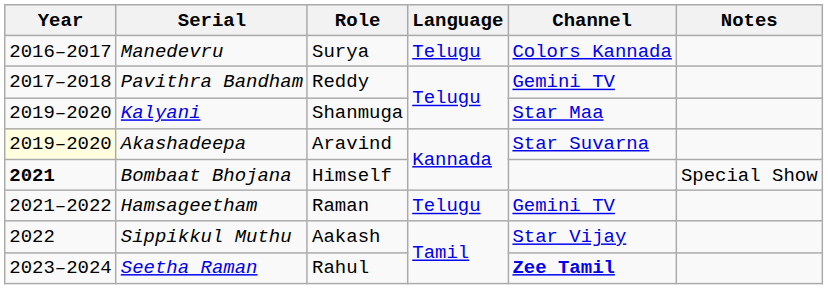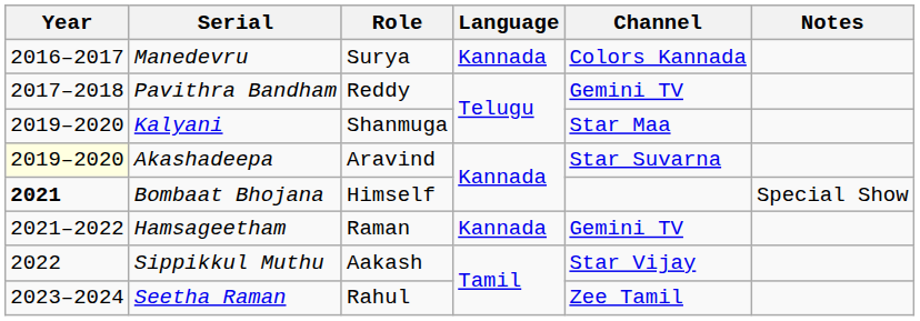Manedevru | Language: Telugu -> Kannada
Hamsageetham | Language: Telugu -> Kannada
Seetha Raman | Channel: bold -> normal
